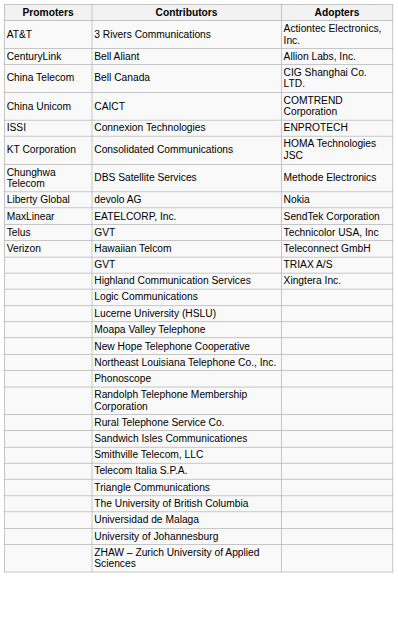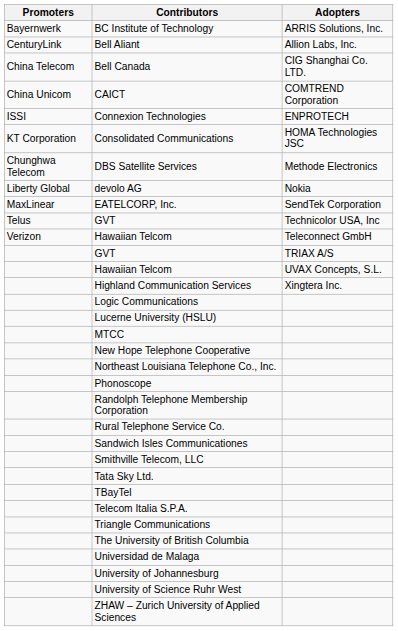- row: AT&T | 3 Rivers Communications | Actiontec Electronics, Inc.
+ row: Bayernwerk | BC Institute of Technology | ARRIS Solutions, Inc.
+ row: Hawaiian Telcom | UVAX Concepts, S.L.
- row: Moapa Valley Telephone
+ row: MTCC
+ row: Tata Sky Ltd.
+ row: TBayTel
+ row: University of Science Ruhr West
